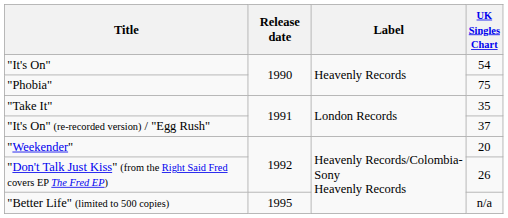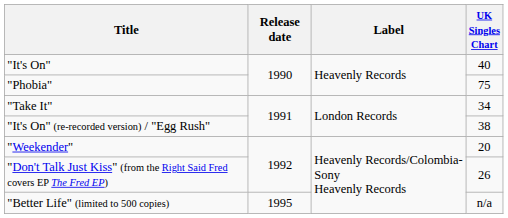"It's On" | UK Singles Chart: 54 -> 40
"Take It" | UK Singles Chart: 35 -> 34
"It's On" (re-recorded version) / "Egg Rush" | UK Singles Chart: 37 -> 38
